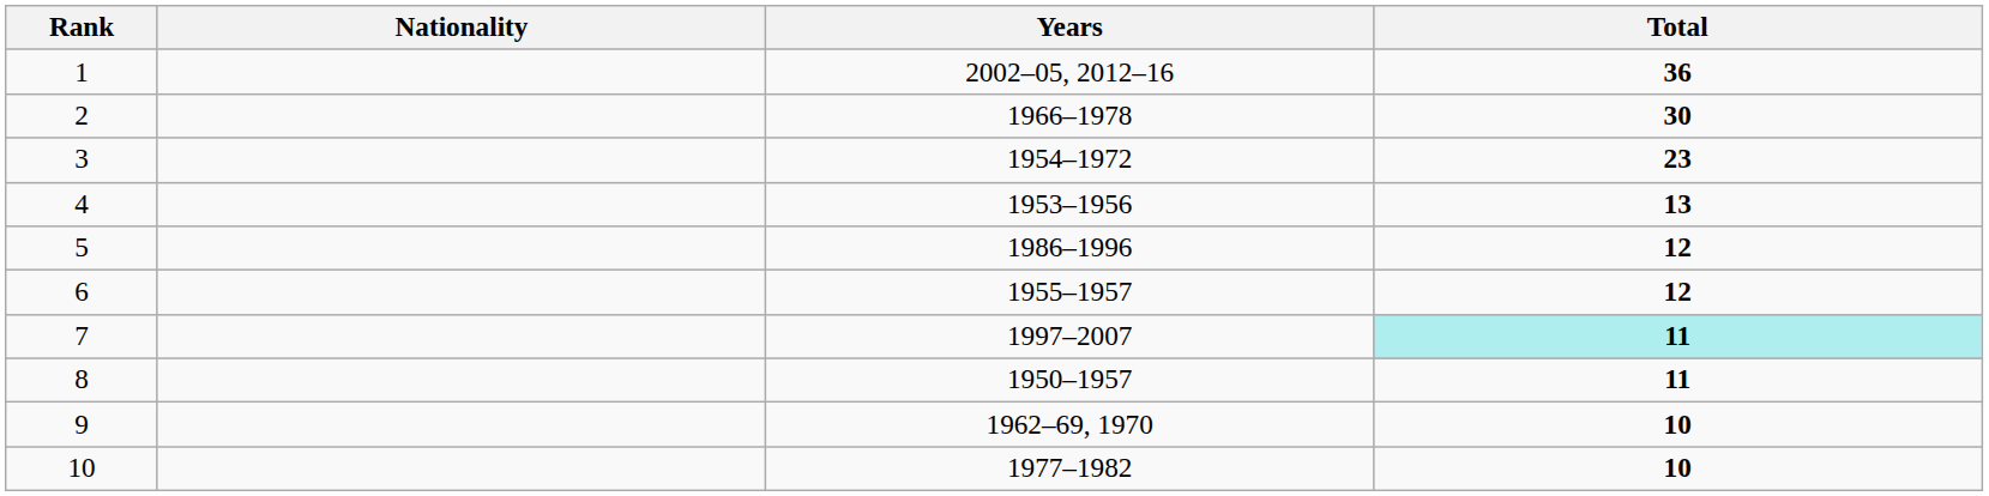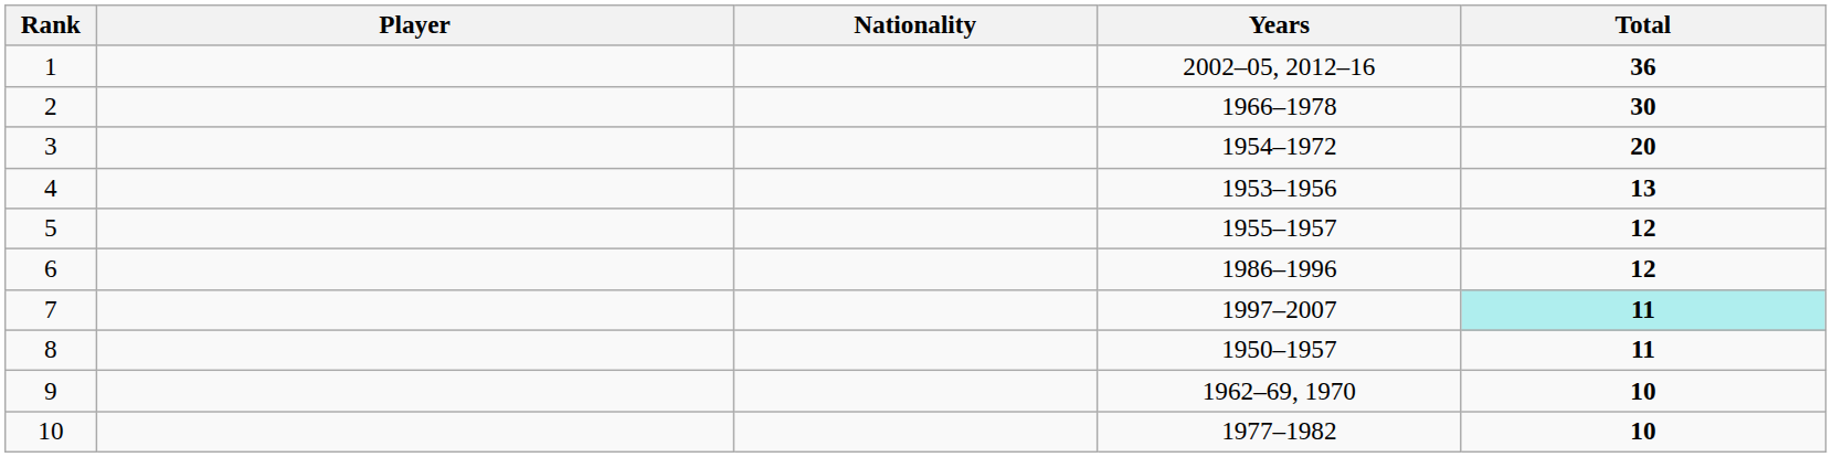+ column: Player
3 | Total: 23 -> 20
5 | Years: 1986–1996 -> 1955–1957
6 | Years: 1955–1957 -> 1986–1996
